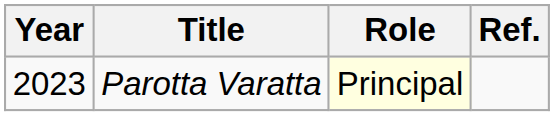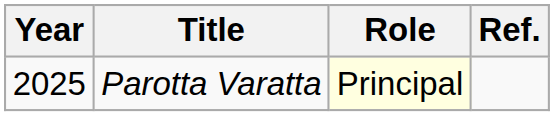Parotta Varatta | Year: 2023 -> 2025
